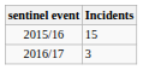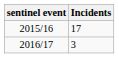2015/16 | Incidents: 15 -> 17
